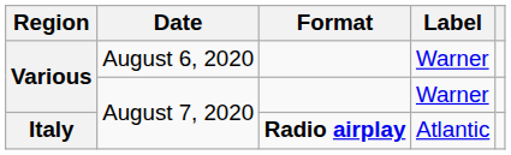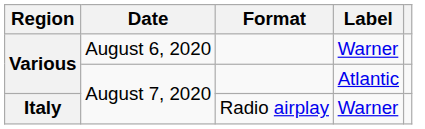Various / August 7, 2020 | Label: Warner -> Atlantic
Italy | Format: bold -> normal
Italy | Label: Atlantic -> Warner
